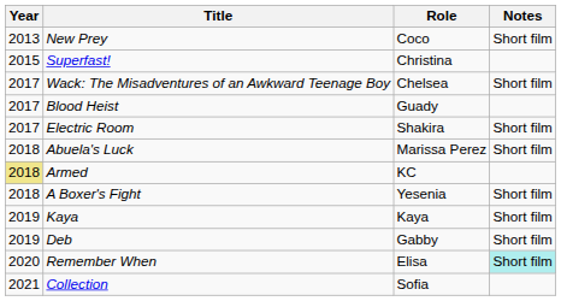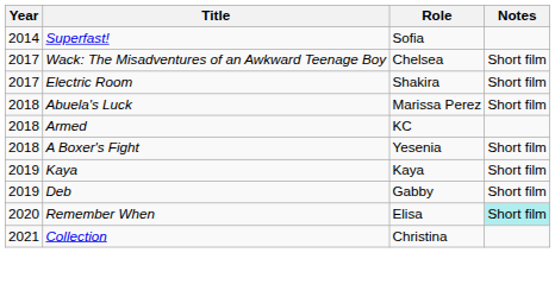- row: 2013 | New Prey | Coco | Short film
Superfast! | Year: 2015 -> 2014
Superfast! | Role: Christina -> Sofia
- row: 2017 | Blood Heist | Guady
Armed | Year: khaki background -> no background
Collection | Role: Sofia -> Christina
